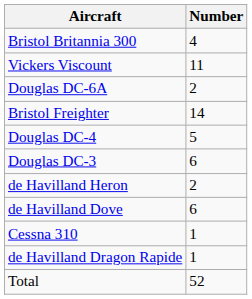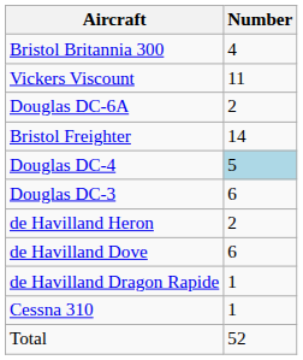Douglas DC-4 | Number: no background -> lightblue background
rows swapped: de Havilland Dragon Rapide <-> Cessna 310
